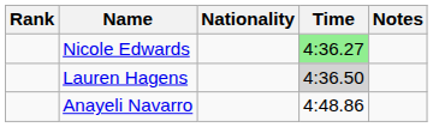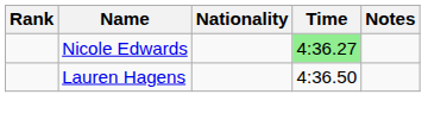Lauren Hagens | Time: lightgrey background -> no background
- row: Anayeli Navarro | 4:48.86
